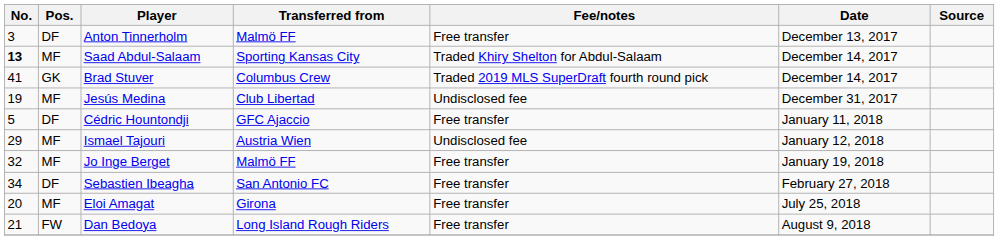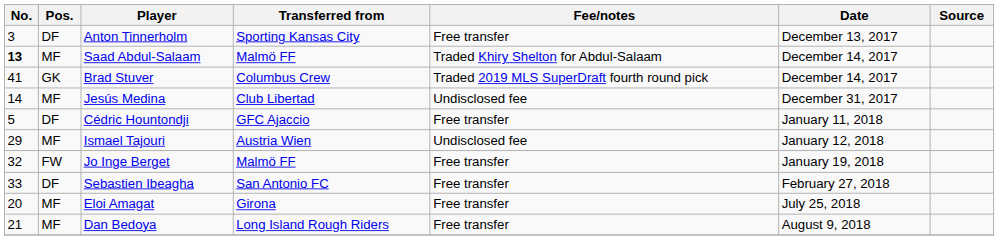Anton Tinnerholm | Transferred from: Malmö FF -> Sporting Kansas City
Saad Abdul-Salaam | Transferred from: Sporting Kansas City -> Malmö FF
Jesús Medina | No.: 19 -> 14
Jo Inge Berget | Pos.: MF -> FW
Sebastien Ibeagha | No.: 34 -> 33
Dan Bedoya | Pos.: FW -> MF
